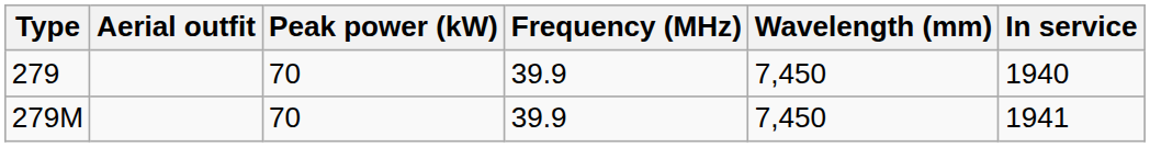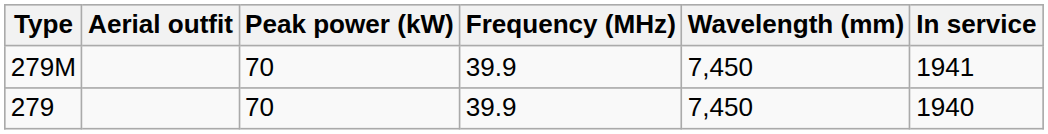rows swapped: 279 <-> 279M
